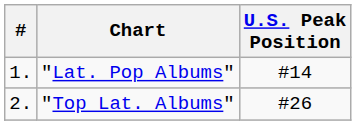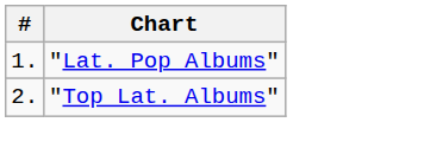- column: U.S. Peak Position | #14 | #26
